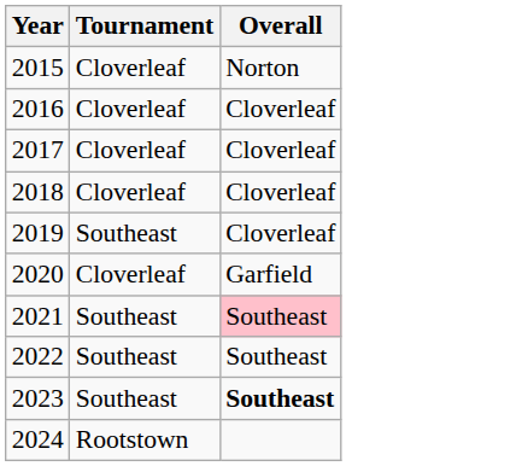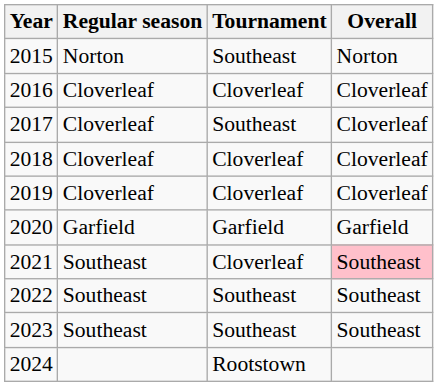+ column: Regular season | Norton | Cloverleaf | Cloverleaf | Cloverleaf | Cloverleaf | Garfield | Southeast | Southeast | Southeast
2015 | Tournament: Cloverleaf -> Southeast
2017 | Tournament: Cloverleaf -> Southeast
2019 | Tournament: Southeast -> Cloverleaf
2020 | Tournament: Cloverleaf -> Garfield
2021 | Tournament: Southeast -> Cloverleaf
2023 | Overall: bold -> normal
